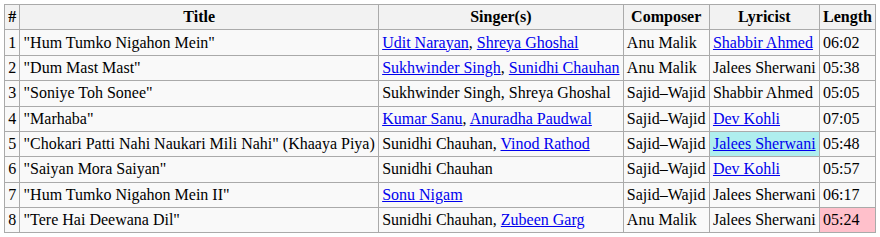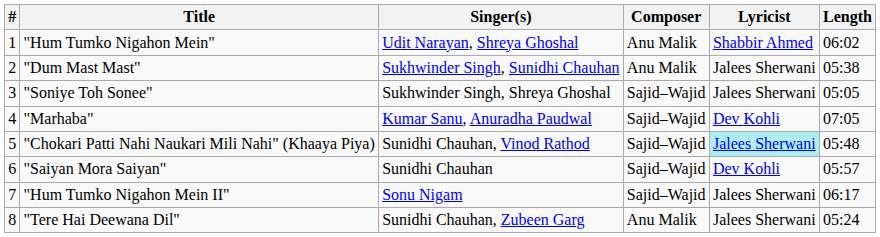"Soniye Toh Sonee" | Lyricist: Shabbir Ahmed -> Jalees Sherwani
"Tere Hai Deewana Dil" | Length: pink background -> no background
